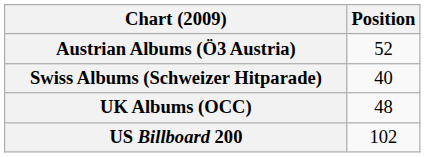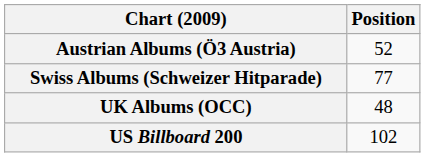Swiss Albums (Schweizer Hitparade) | Position: 40 -> 77
